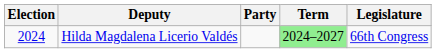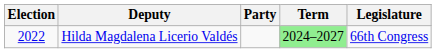Hilda Magdalena Licerio Valdés | Election: 2024 -> 2022
